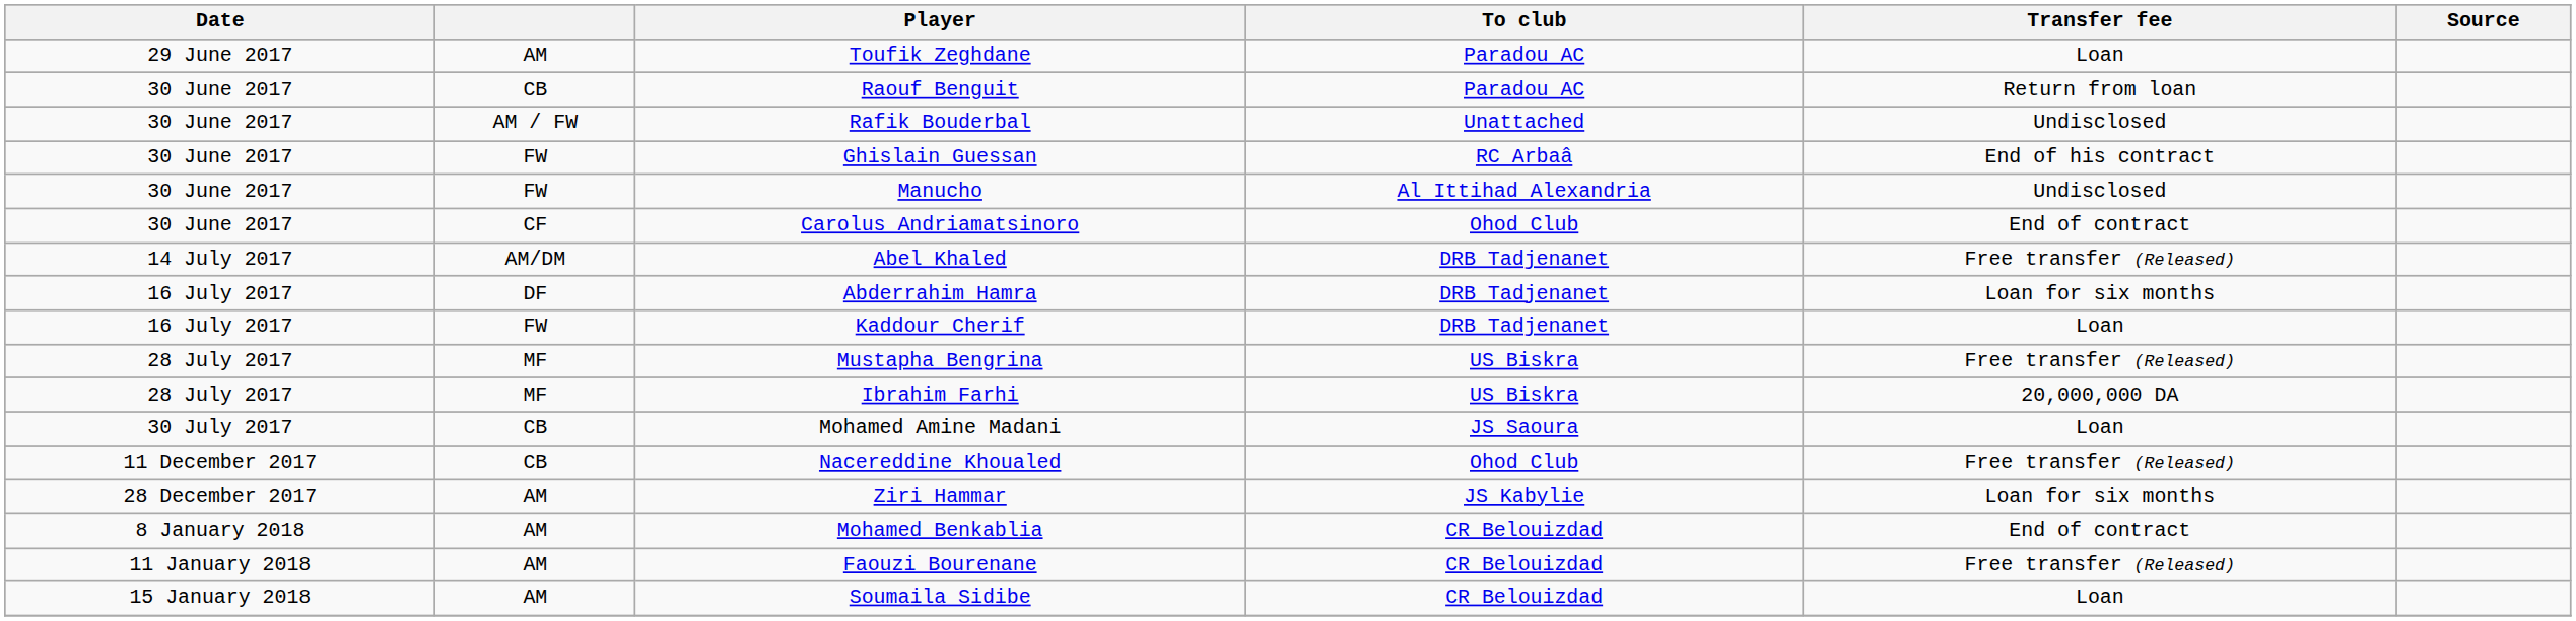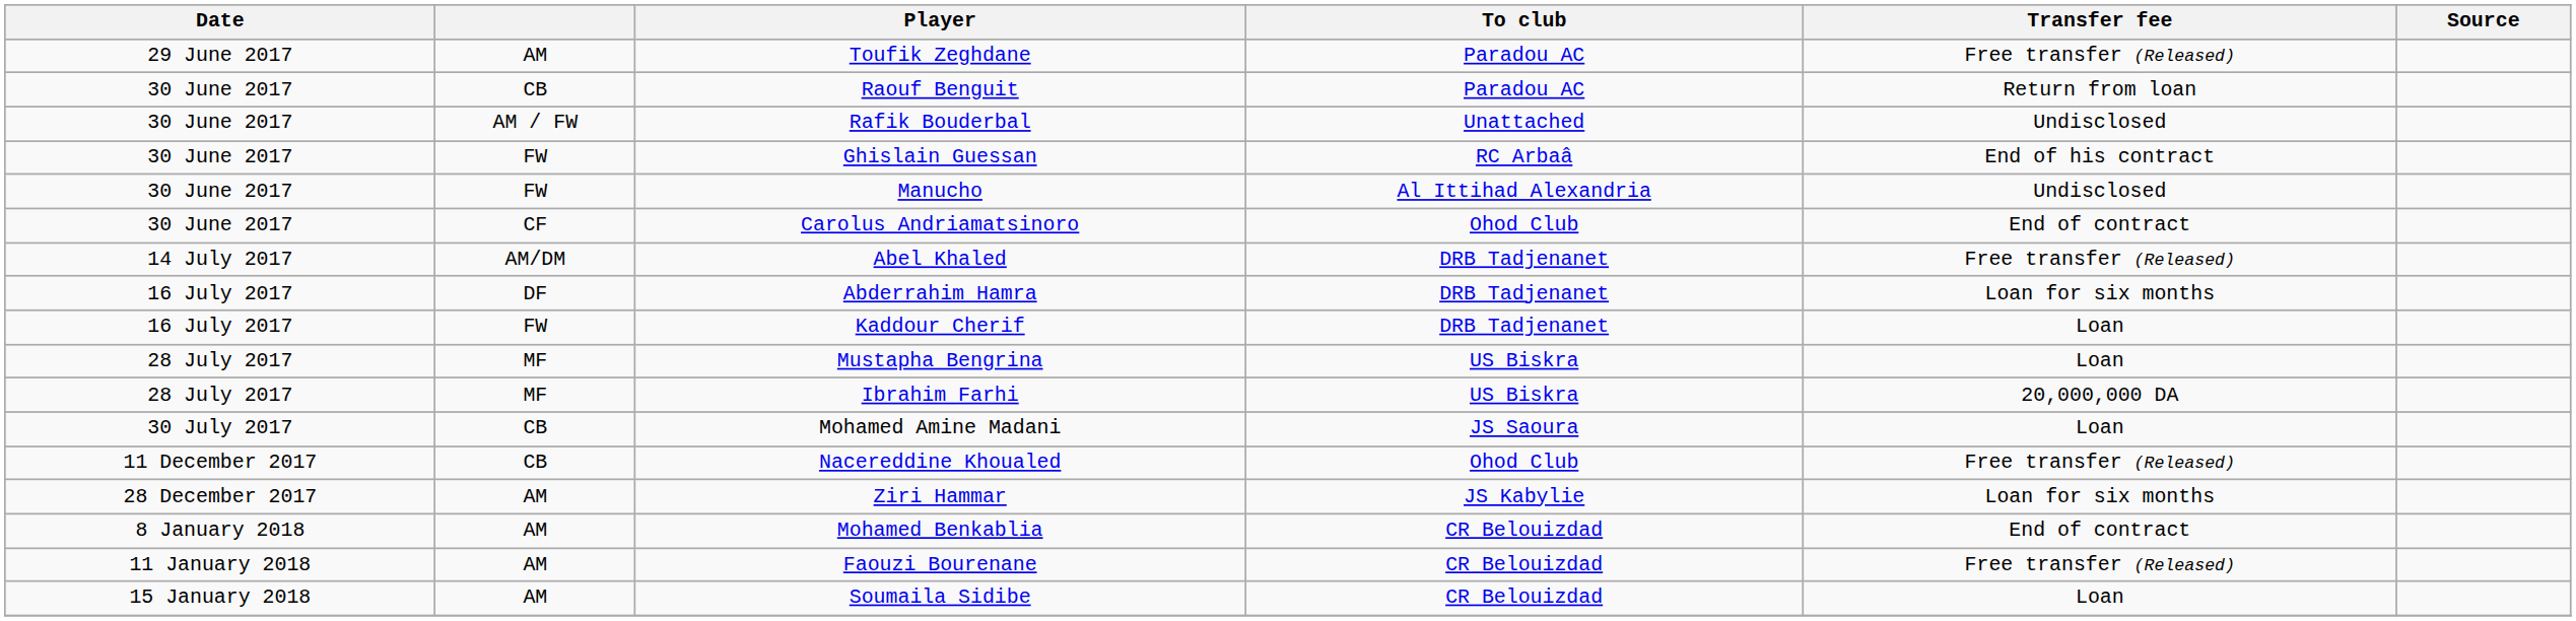Toufik Zeghdane | Transfer fee: Loan -> Free transfer (Released)
Mustapha Bengrina | Transfer fee: Free transfer (Released) -> Loan
